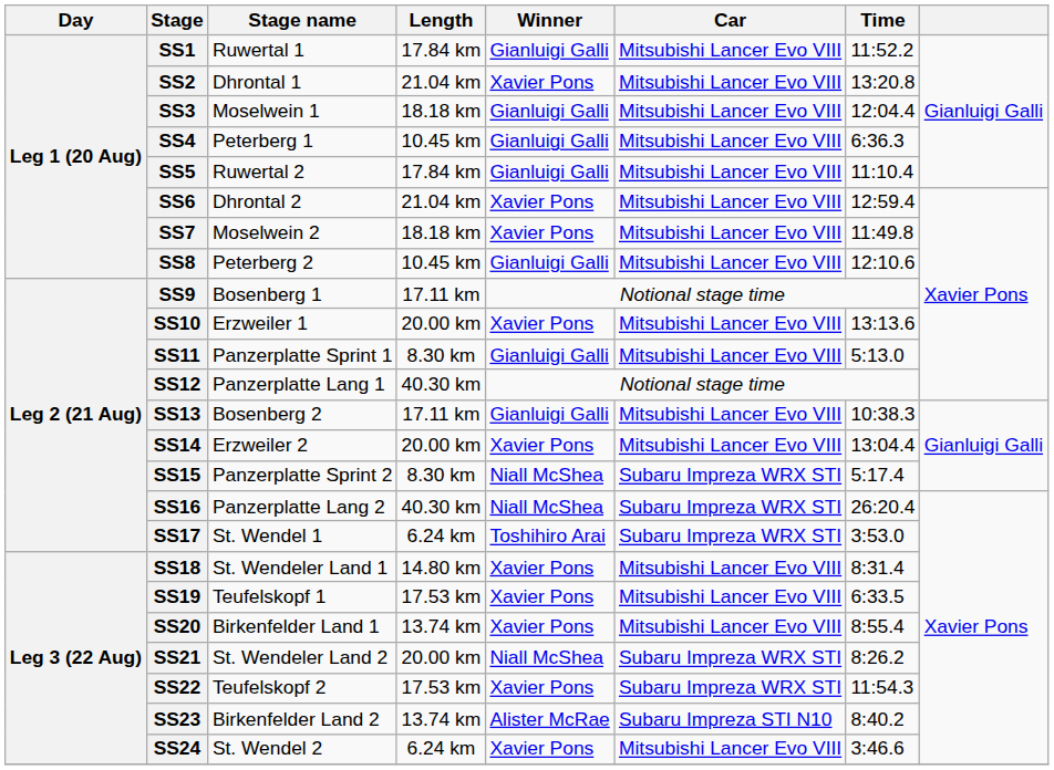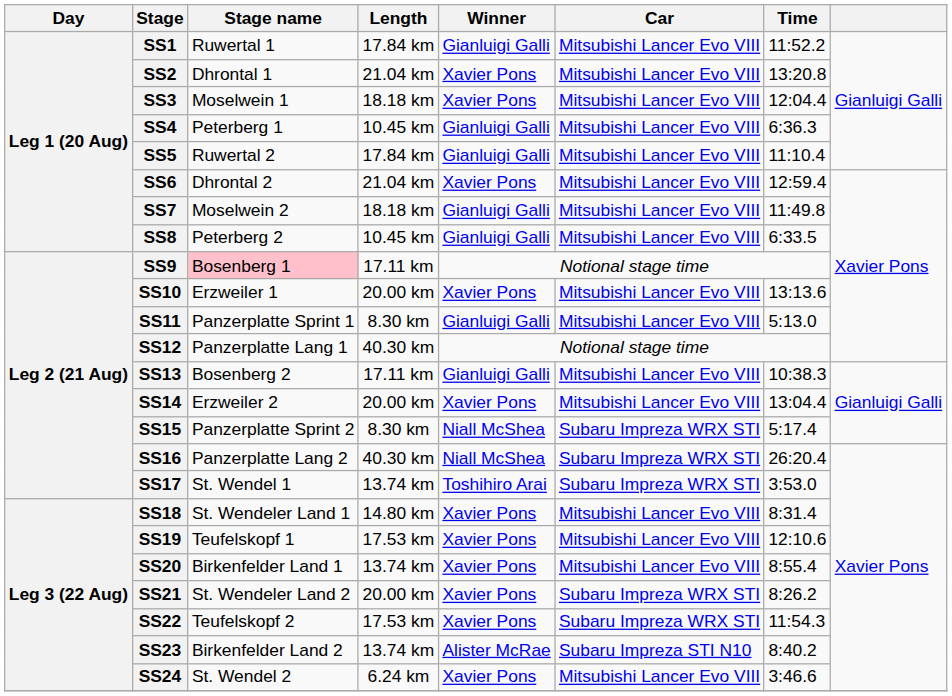SS3 | Winner: Gianluigi Galli -> Xavier Pons
SS7 | Winner: Xavier Pons -> Gianluigi Galli
SS8 | Time: 12:10.6 -> 6:33.5
SS9 | Stage name: no background -> pink background
SS17 | Length: 6.24 km -> 13.74 km
SS19 | Time: 6:33.5 -> 12:10.6
SS21 | Winner: Niall McShea -> Xavier Pons
